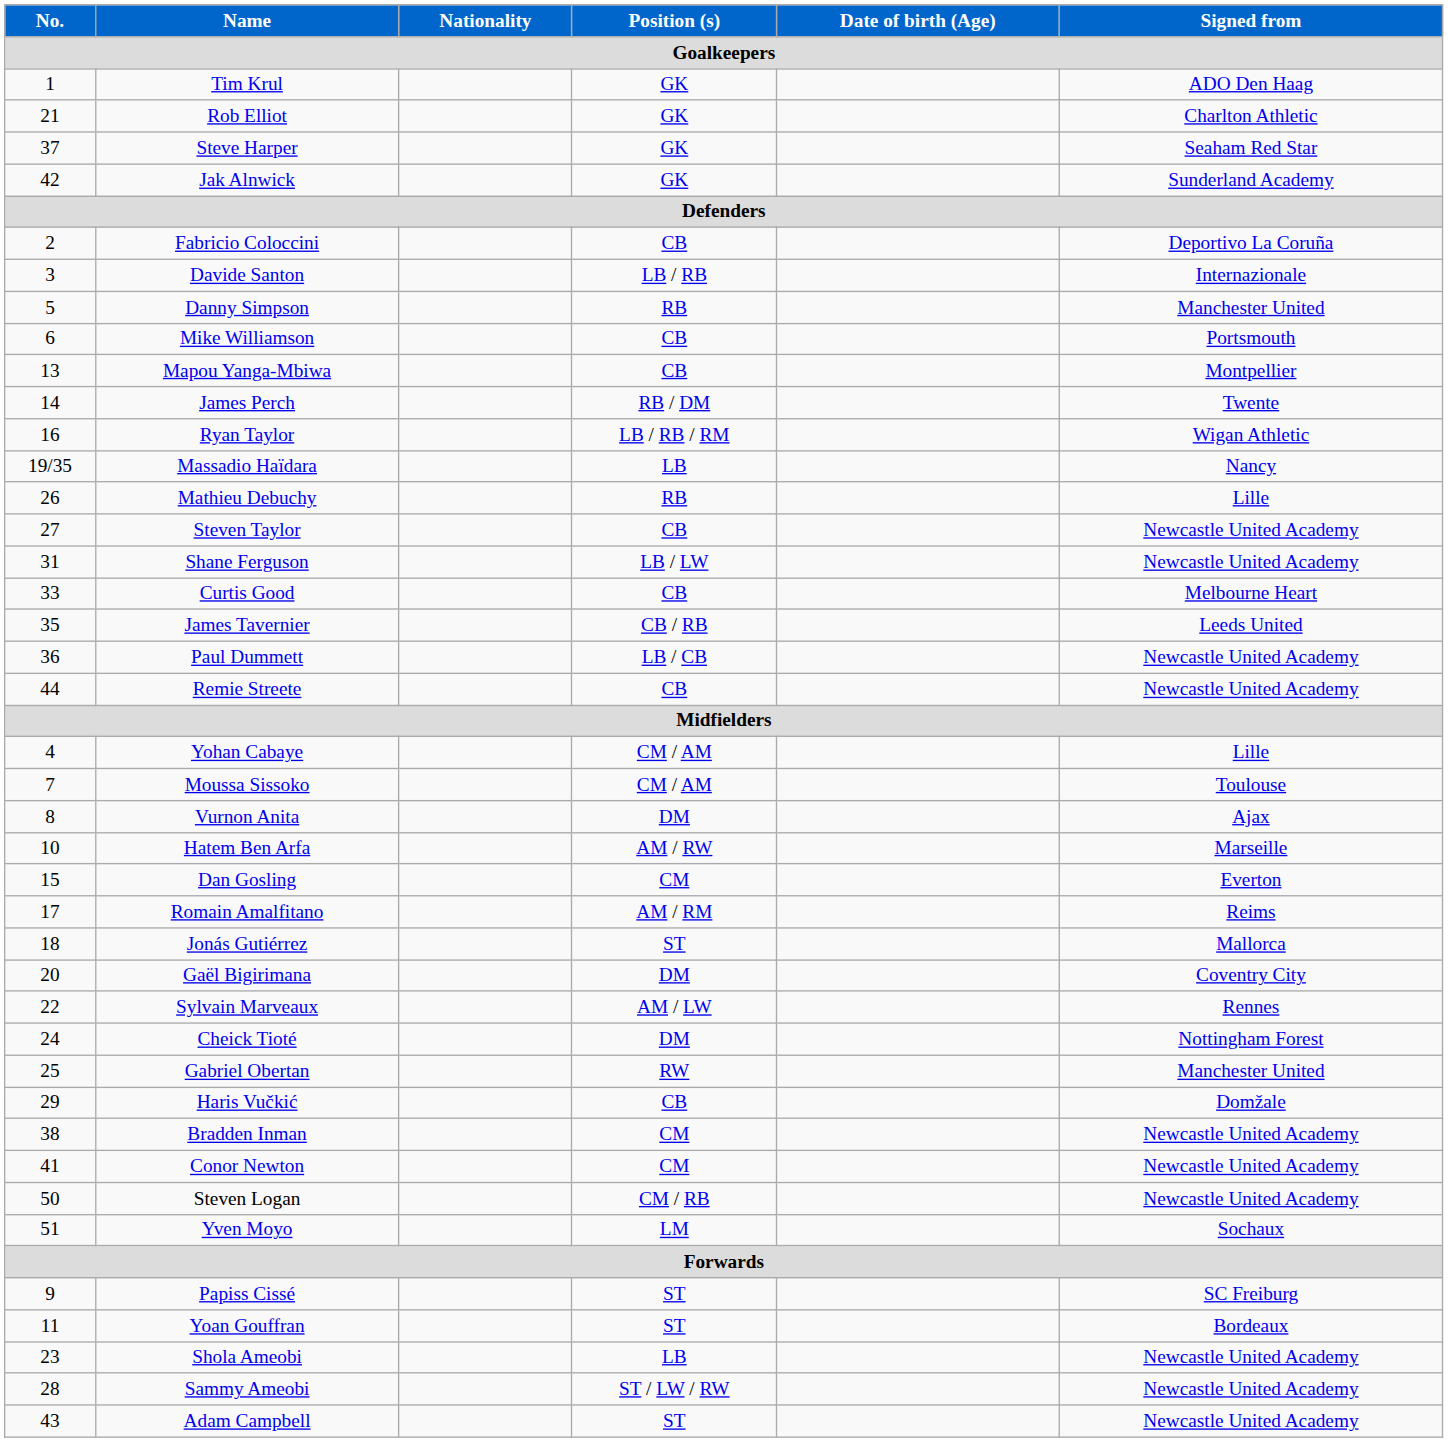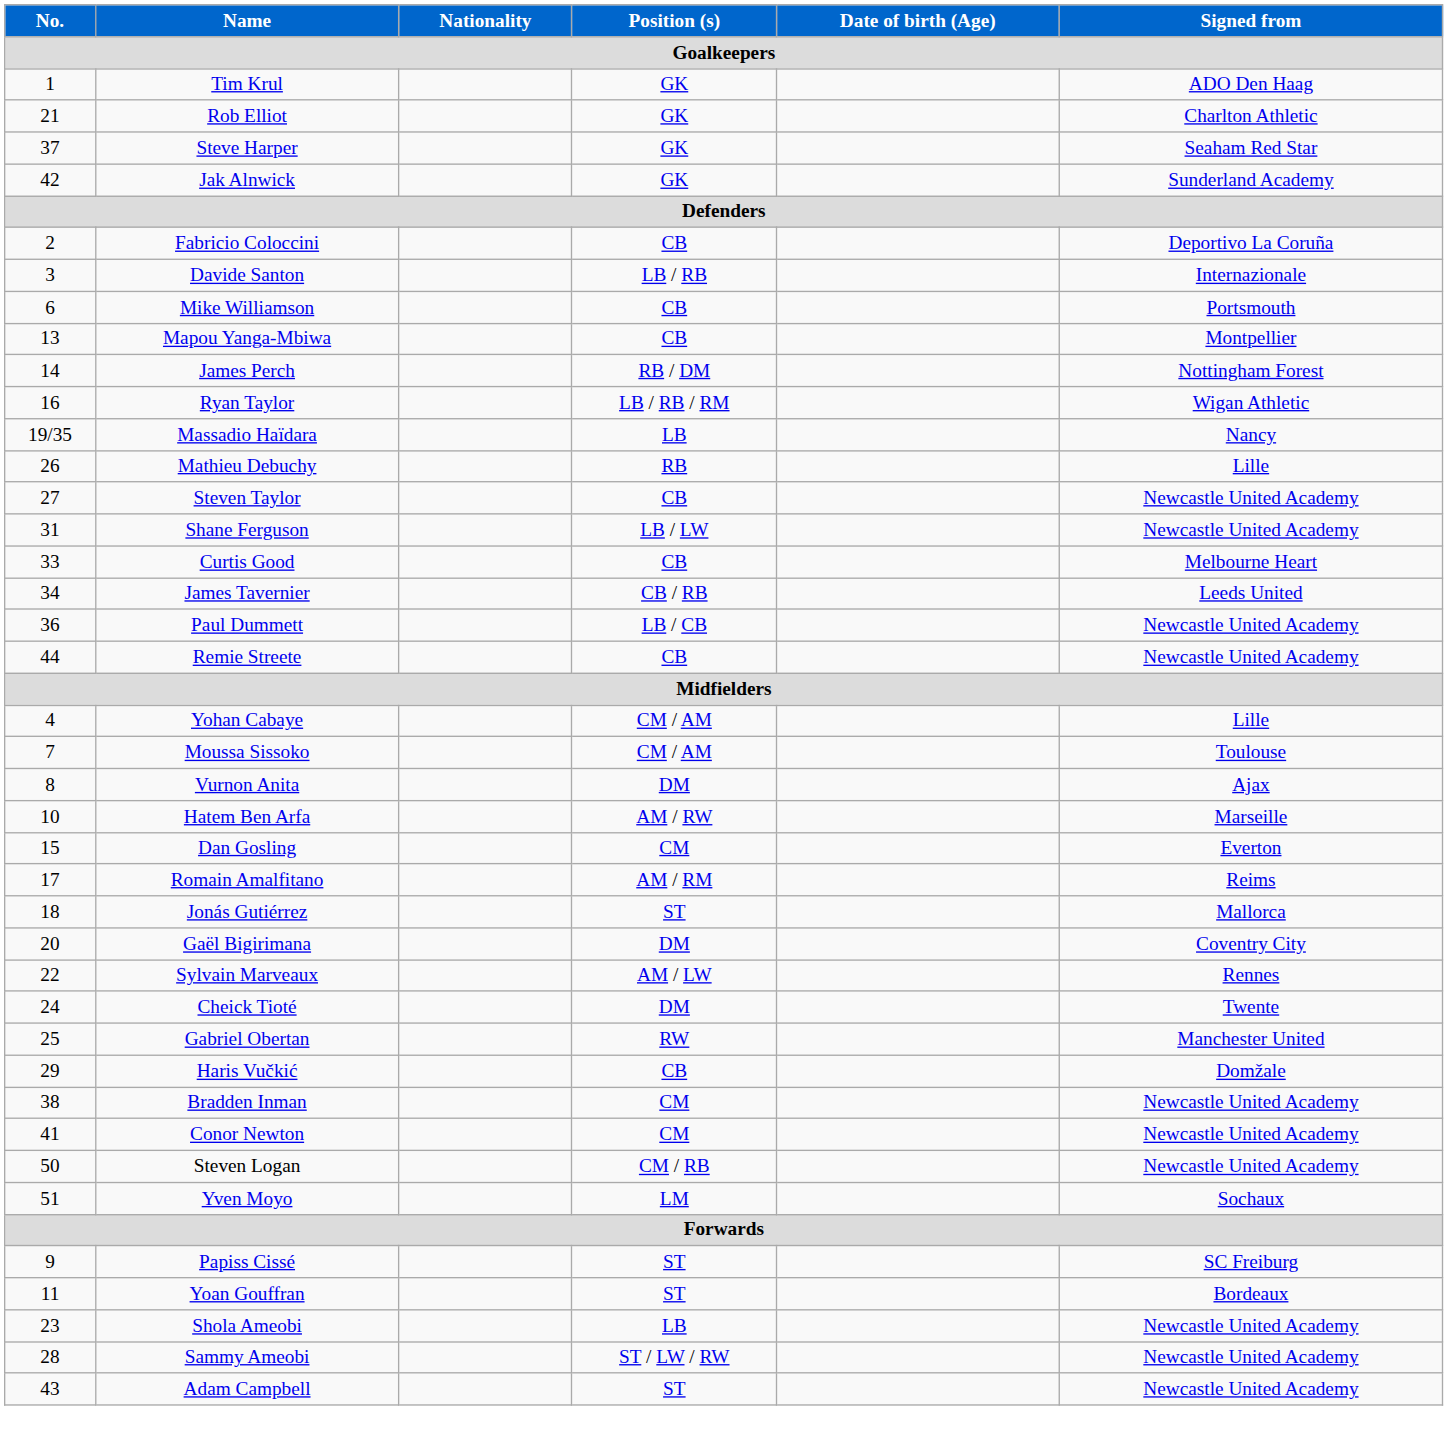- row: 5 | Danny Simpson | RB | Manchester United
James Perch | Signed from: Twente -> Nottingham Forest
James Tavernier | No.: 35 -> 34
Cheick Tioté | Signed from: Nottingham Forest -> Twente
